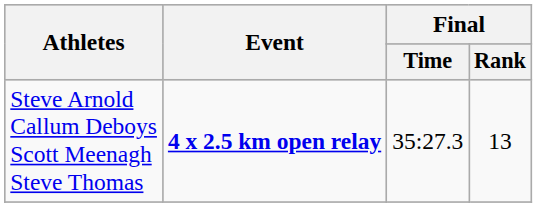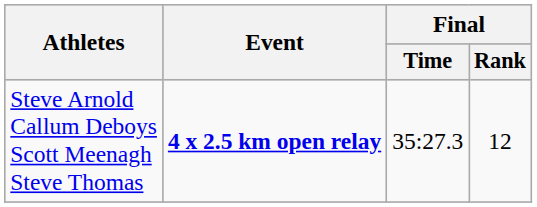Steve Arnold Callum Deboys Scott Meenagh Steve Thomas | Final / Rank: 13 -> 12
